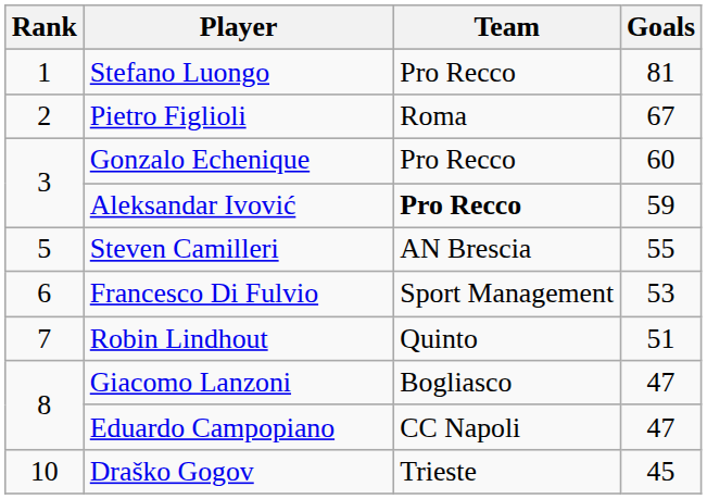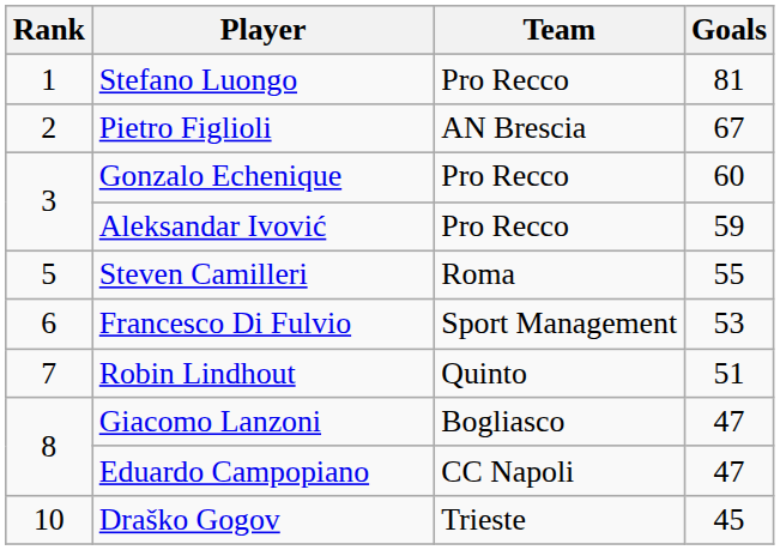Pietro Figlioli | Team: Roma -> AN Brescia
Aleksandar Ivović | Team: bold -> normal
Steven Camilleri | Team: AN Brescia -> Roma
